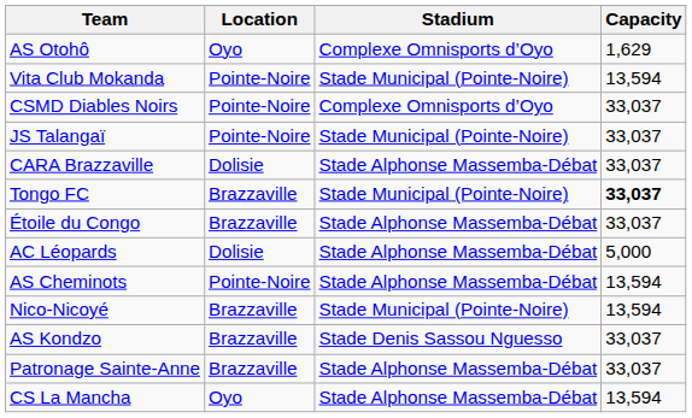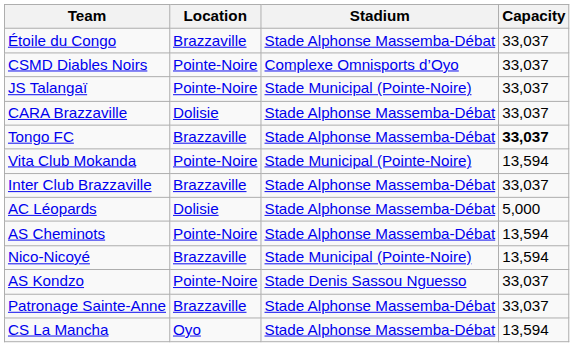- row: AS Otohô | Oyo | Complexe Omnisports d’Oyo | 1,629
rows swapped: Étoile du Congo <-> Vita Club Mokanda
Tongo FC | Stadium: Stade Municipal (Pointe-Noire) -> Stade Alphonse Massemba-Débat
+ row: Inter Club Brazzaville | Brazzaville | Stade Alphonse Massemba-Débat | 33,037
AS Kondzo | Location: Brazzaville -> Pointe-Noire
